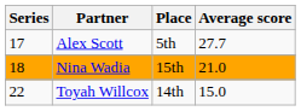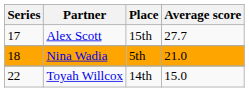Alex Scott | Place: 5th -> 15th
Nina Wadia | Place: 15th -> 5th
